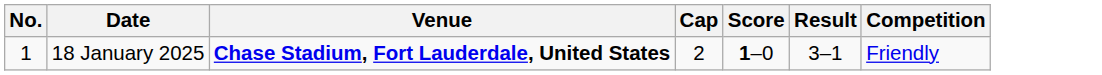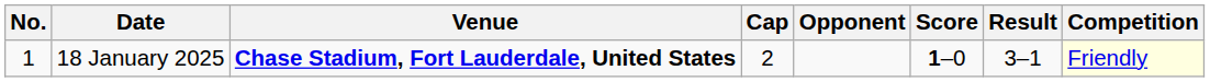+ column: Opponent
18 January 2025 | Competition: no background -> lightyellow background
